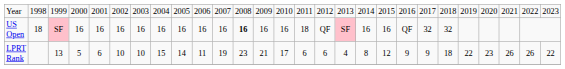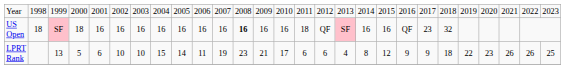US Open | column 4: 16 -> 18
US Open | column 21: 32 -> 23
LPRT Rank | column 27: 22 -> 25
